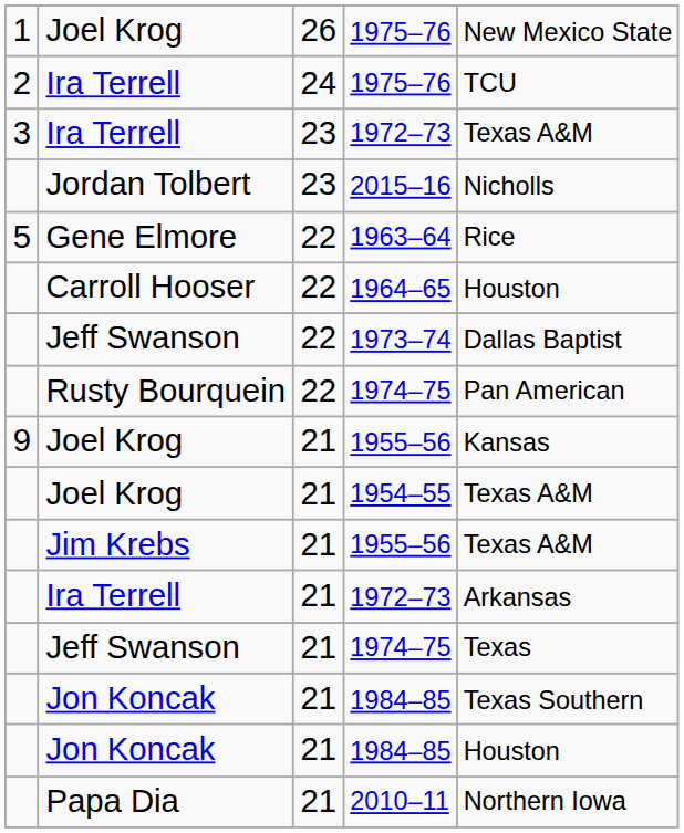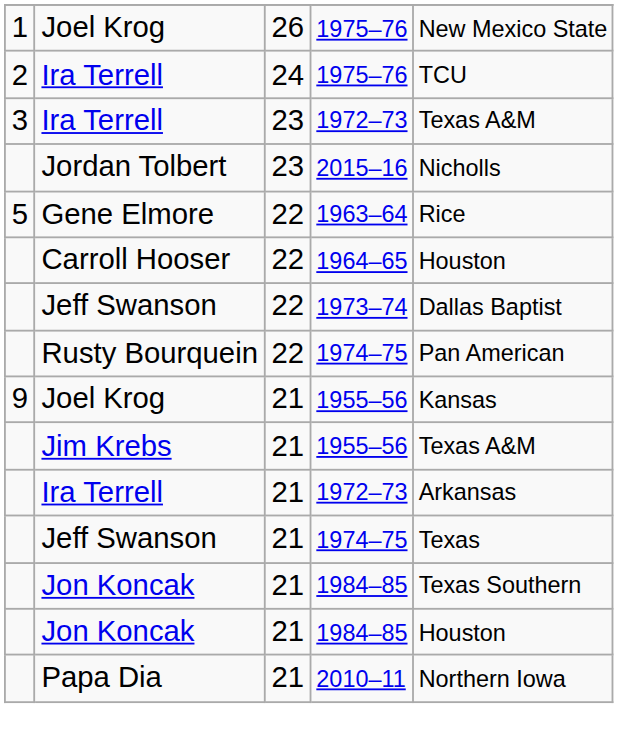- row: Joel Krog | 21 | 1954–55 | Texas A&M
